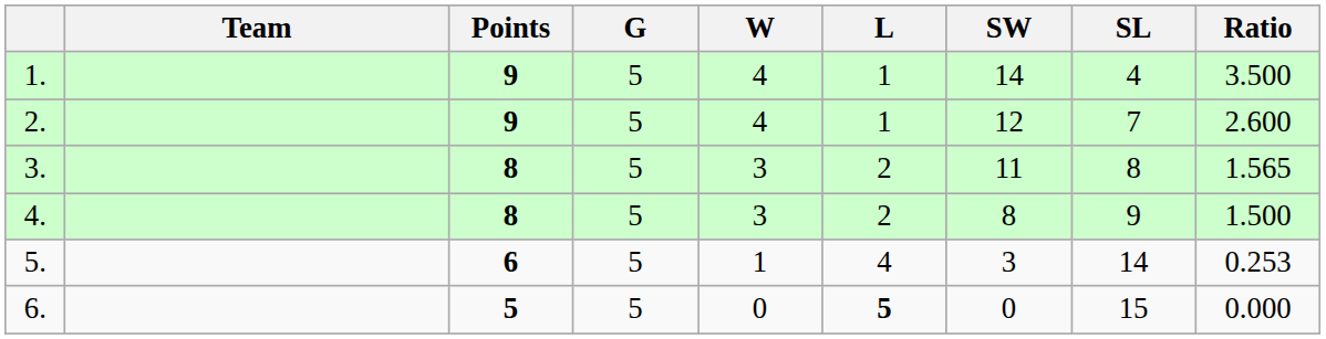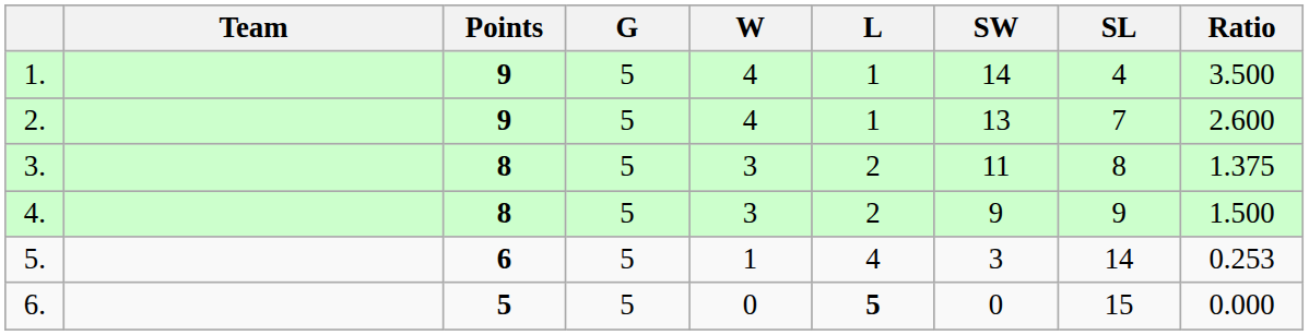2. | SW: 12 -> 13
3. | Ratio: 1.565 -> 1.375
4. | SW: 8 -> 9
